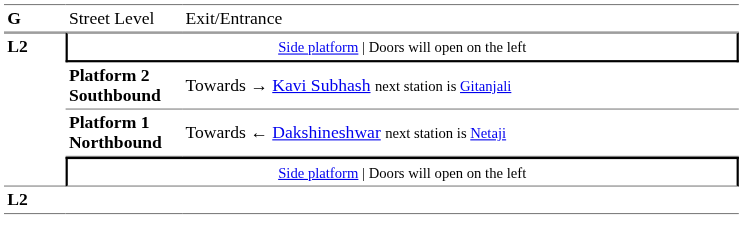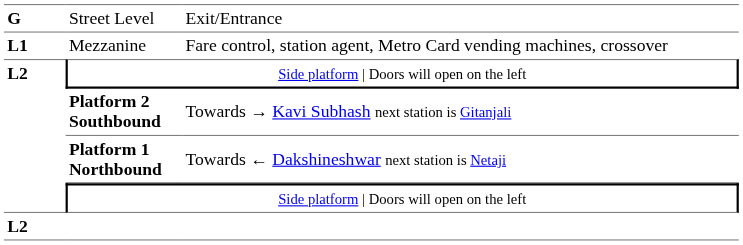+ row: L1 | Mezzanine | Fare control, station agent, Metro Card vending machines, crossover
